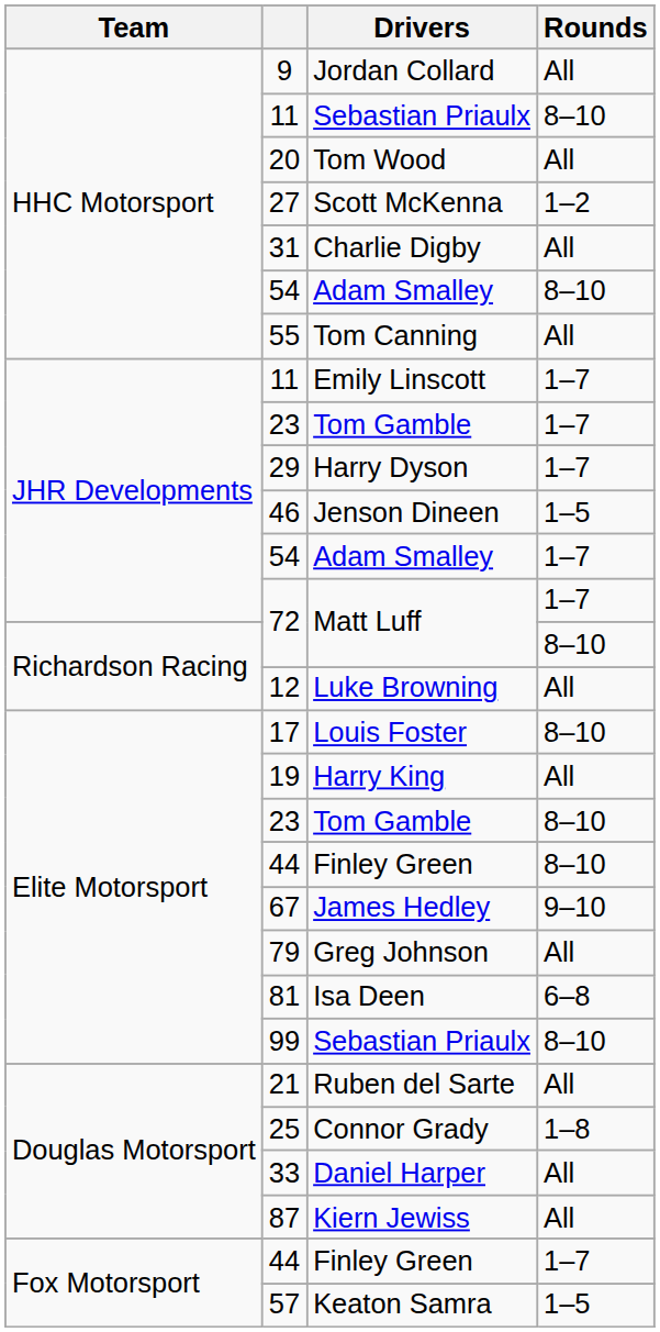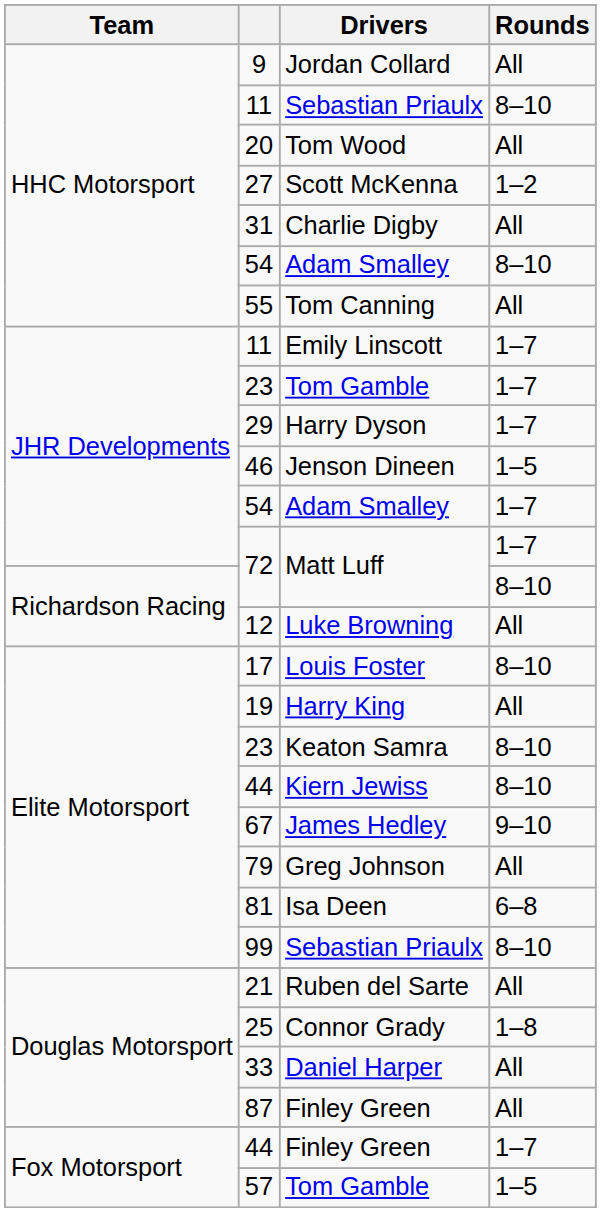23 / 8–10 | Drivers: Tom Gamble -> Keaton Samra
44 / 8–10 | Drivers: Finley Green -> Kiern Jewiss
87 | Drivers: Kiern Jewiss -> Finley Green
57 | Drivers: Keaton Samra -> Tom Gamble
